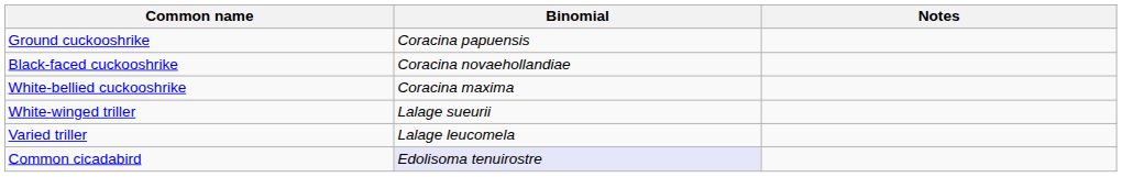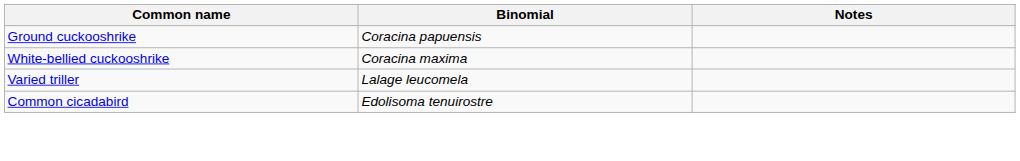- row: Black-faced cuckooshrike | Coracina novaehollandiae
- row: White-winged triller | Lalage sueurii
Common cicadabird | Binomial: lavender background -> no background
